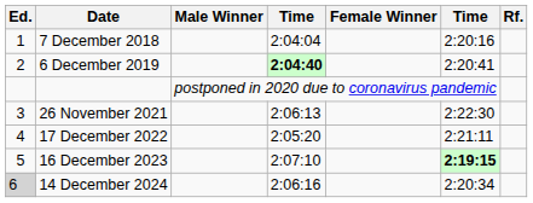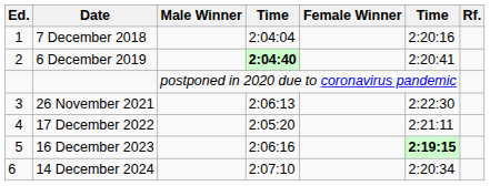16 December 2023 | column 4: 2:07:10 -> 2:06:16
14 December 2024 | Ed.: lightgrey background -> no background
14 December 2024 | column 4: 2:06:16 -> 2:07:10
